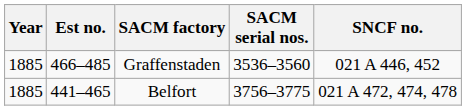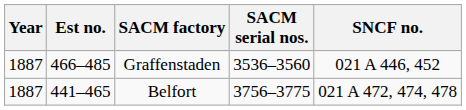Graffenstaden | Year: 1885 -> 1887
Belfort | Year: 1885 -> 1887
